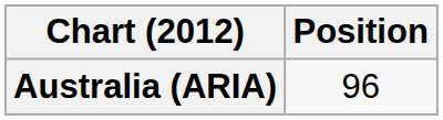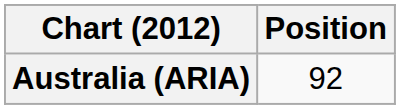Australia (ARIA) | Position: 96 -> 92
